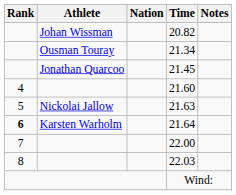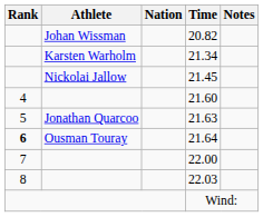21.34 | Athlete: Ousman Touray -> Karsten Warholm
21.45 | Athlete: Jonathan Quarcoo -> Nickolai Jallow
21.63 | Athlete: Nickolai Jallow -> Jonathan Quarcoo
21.64 | Athlete: Karsten Warholm -> Ousman Touray
